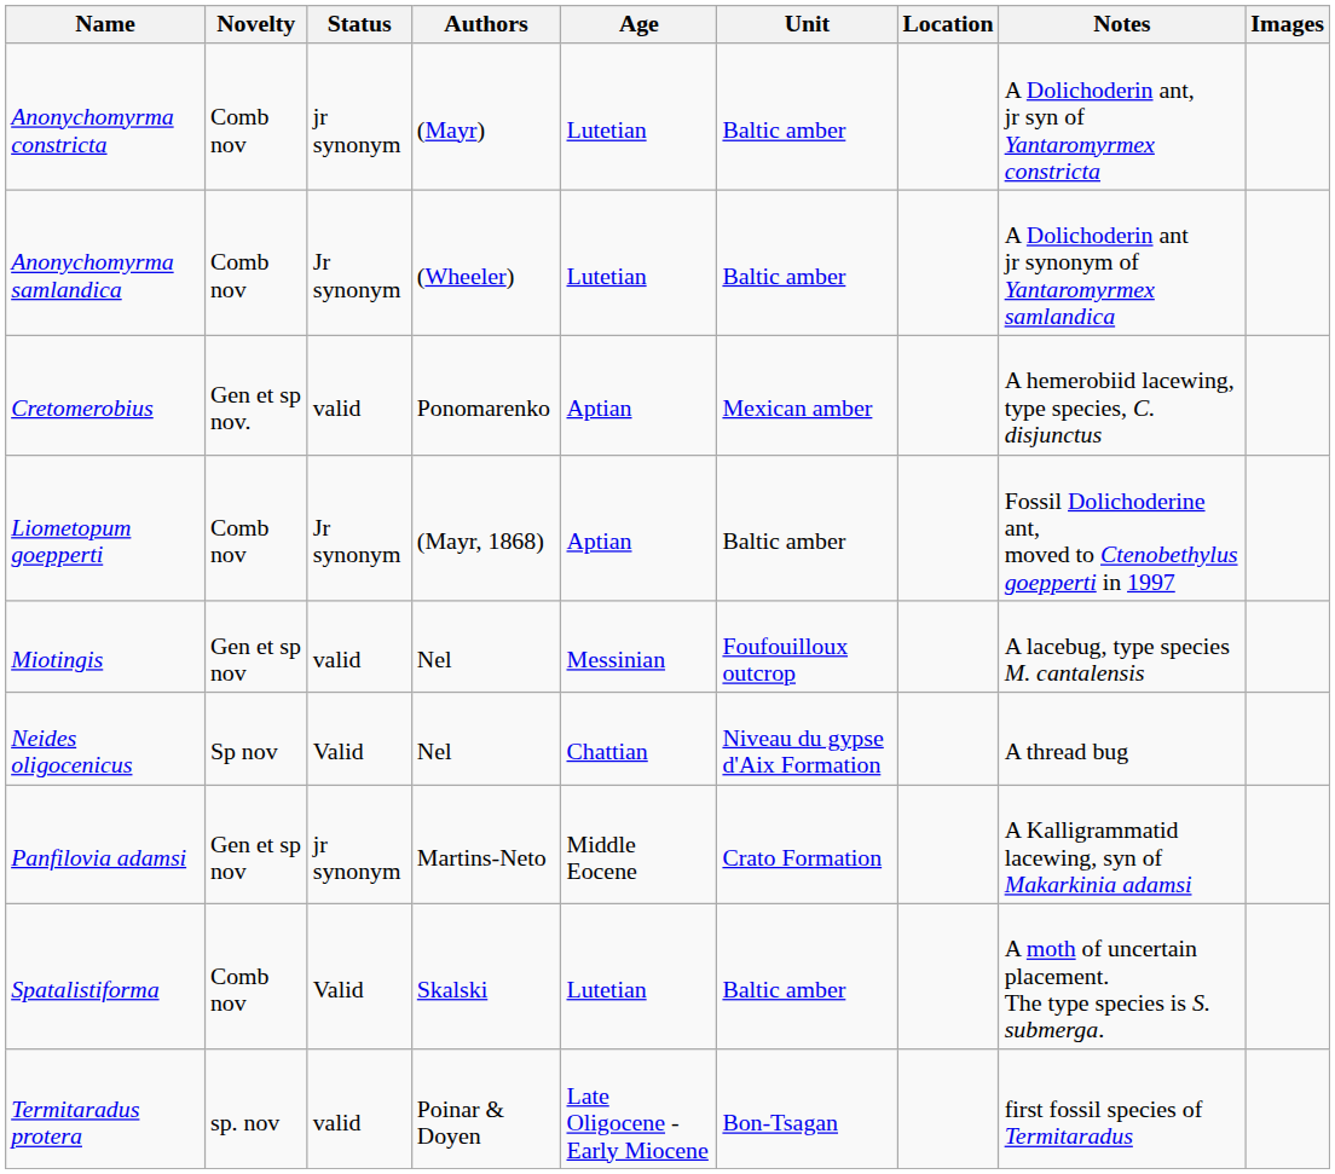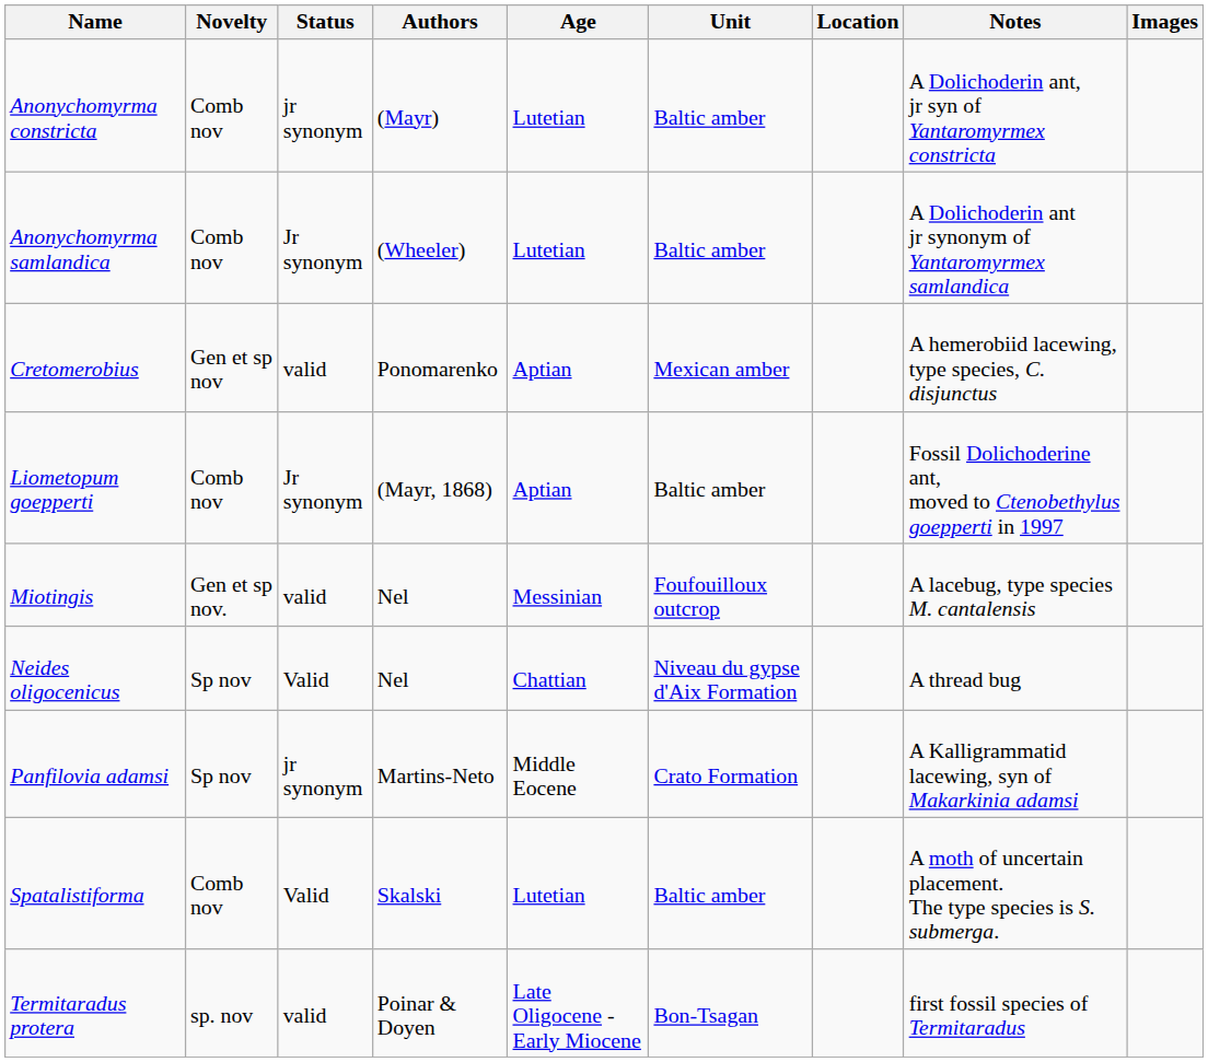Cretomerobius | Novelty: Gen et sp nov. -> Gen et sp nov
Miotingis | Novelty: Gen et sp nov -> Gen et sp nov.
Panfilovia adamsi | Novelty: Gen et sp nov -> Sp nov
